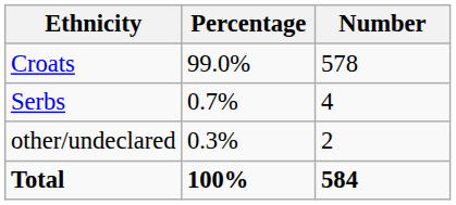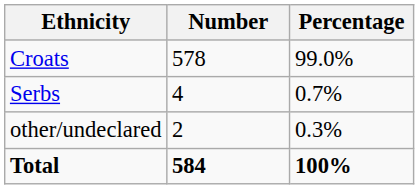columns swapped: Number <-> Percentage
